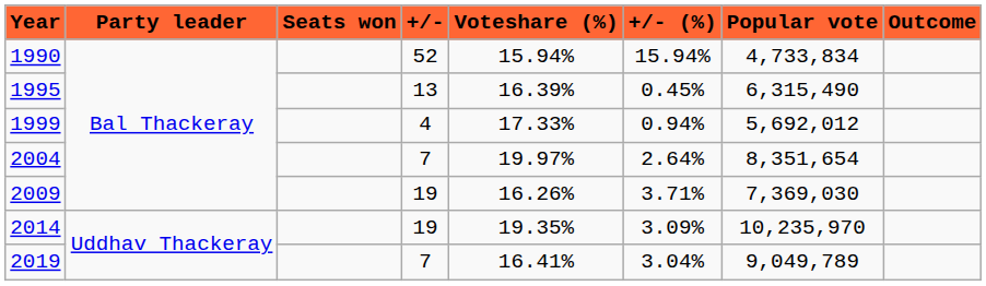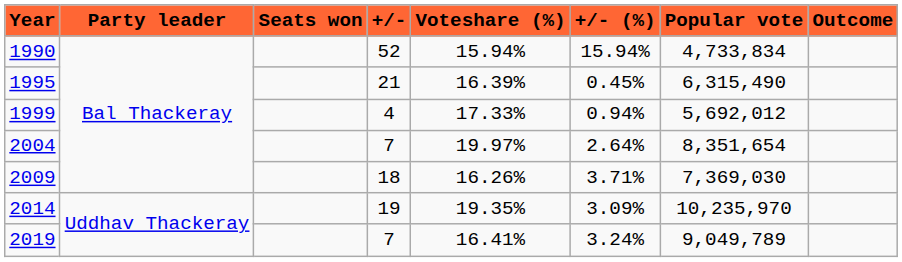1995 | +/-: 13 -> 21
2009 | +/-: 19 -> 18
2019 | +/- (%): 3.04% -> 3.24%
